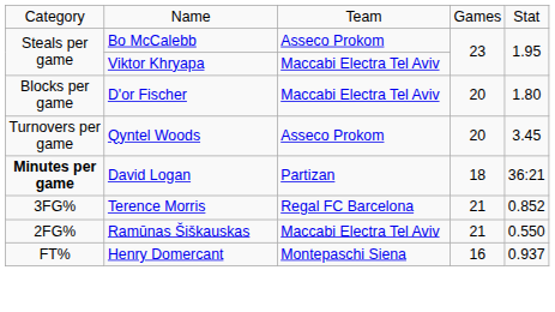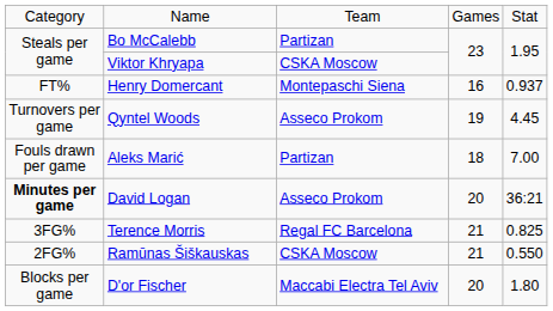Bo McCalebb | column 3: Asseco Prokom -> Partizan
Viktor Khryapa | column 3: Maccabi Electra Tel Aviv -> CSKA Moscow
rows swapped: D'or Fischer <-> Henry Domercant
Qyntel Woods | column 4: 20 -> 19
Qyntel Woods | column 5: 3.45 -> 4.45
+ row: Fouls drawn per game | Aleks Marić | Partizan | 18 | 7.00
David Logan | column 3: Partizan -> Asseco Prokom
David Logan | column 4: 18 -> 20
Terence Morris | column 5: 0.852 -> 0.825
Ramūnas Šiškauskas | column 3: Maccabi Electra Tel Aviv -> CSKA Moscow
